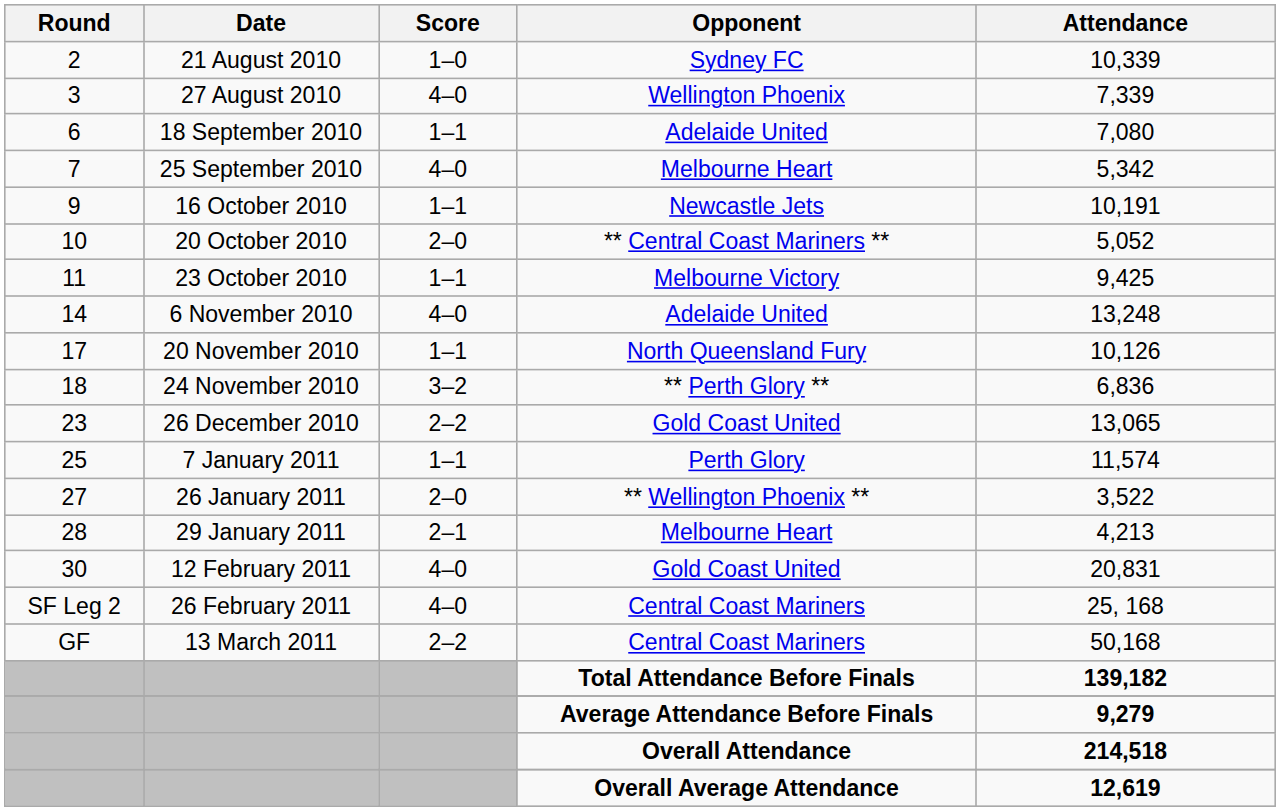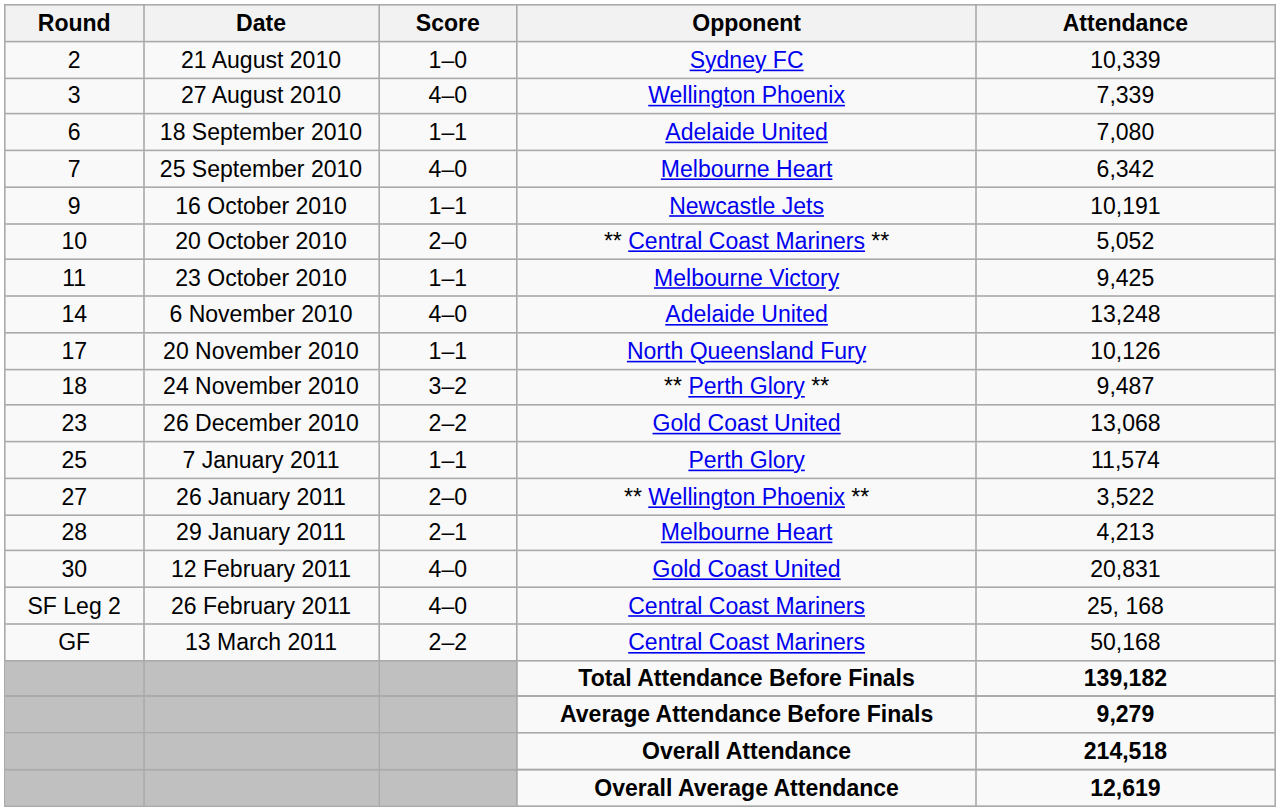7 | Attendance: 5,342 -> 6,342
18 | Attendance: 6,836 -> 9,487
23 | Attendance: 13,065 -> 13,068
